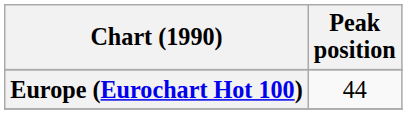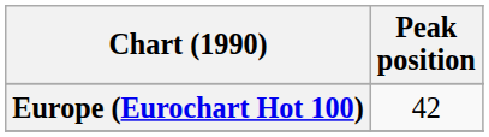Europe (Eurochart Hot 100) | Peak position: 44 -> 42
